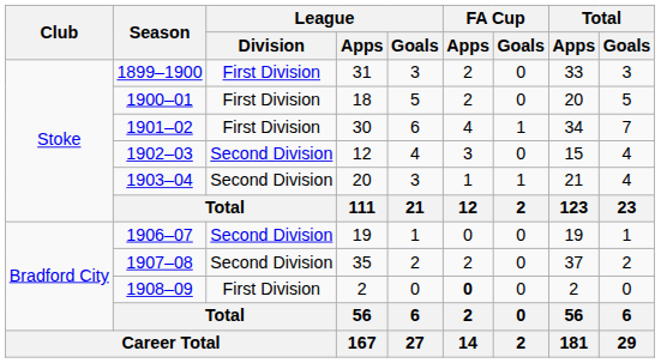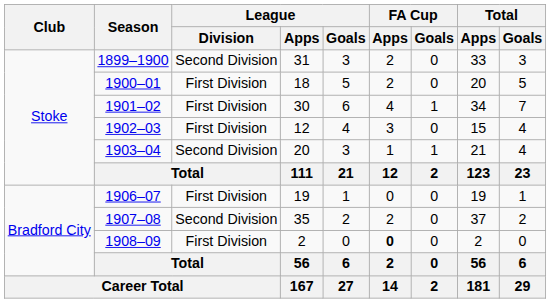1899–1900 | League / Division: First Division -> Second Division
1902–03 | League / Division: Second Division -> First Division
1906–07 | League / Division: Second Division -> First Division
